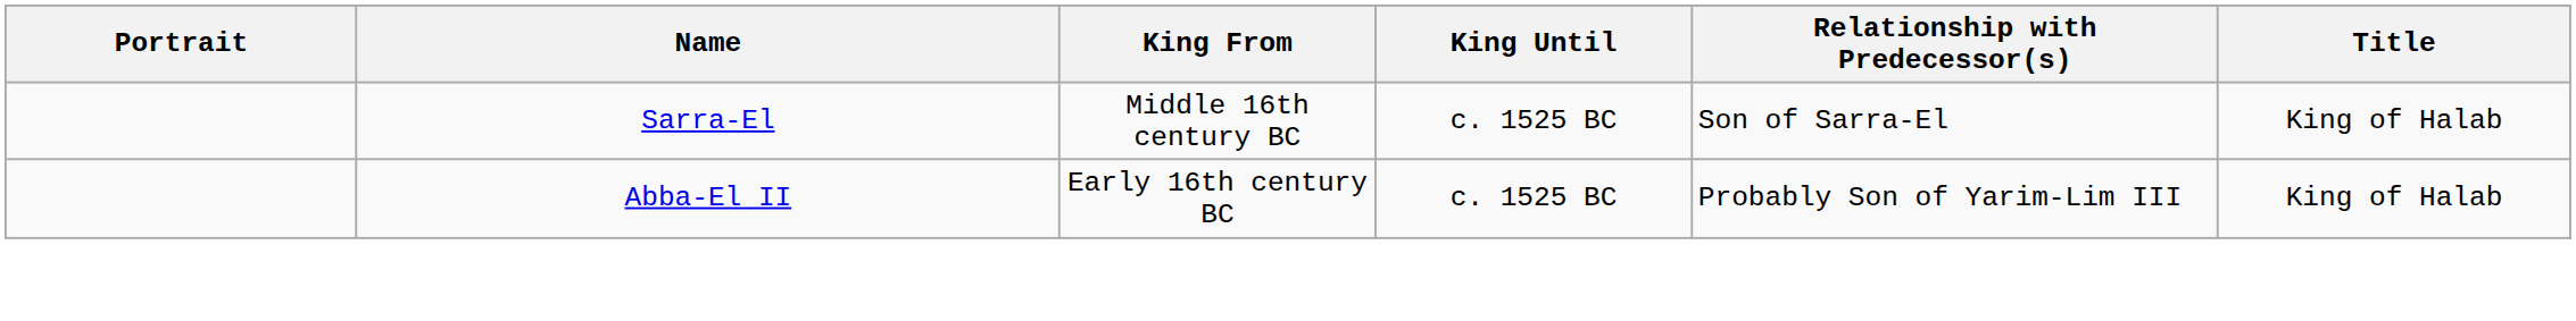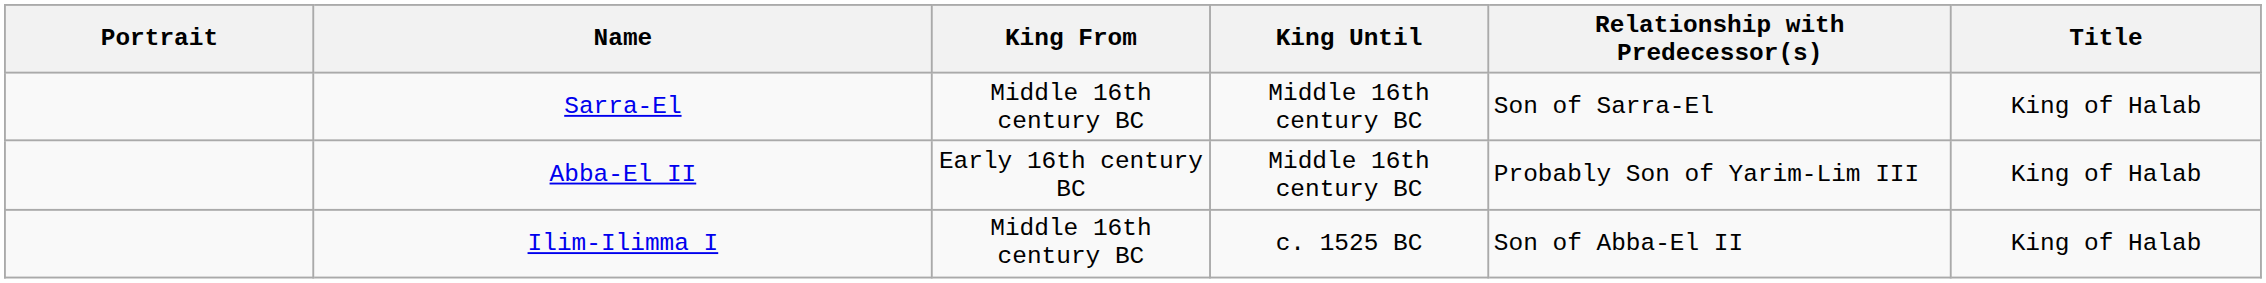Sarra-El | King Until: c. 1525 BC -> Middle 16th century BC
Abba-El II | King Until: c. 1525 BC -> Middle 16th century BC
+ row: Ilim-Ilimma I | Middle 16th century BC | c. 1525 BC | Son of Abba-El II | King of Halab
